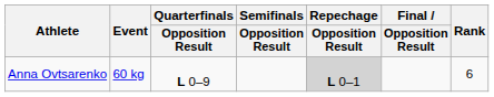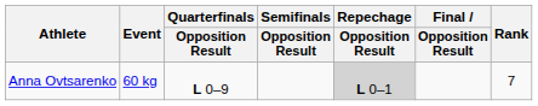Anna Ovtsarenko | Rank: 6 -> 7
